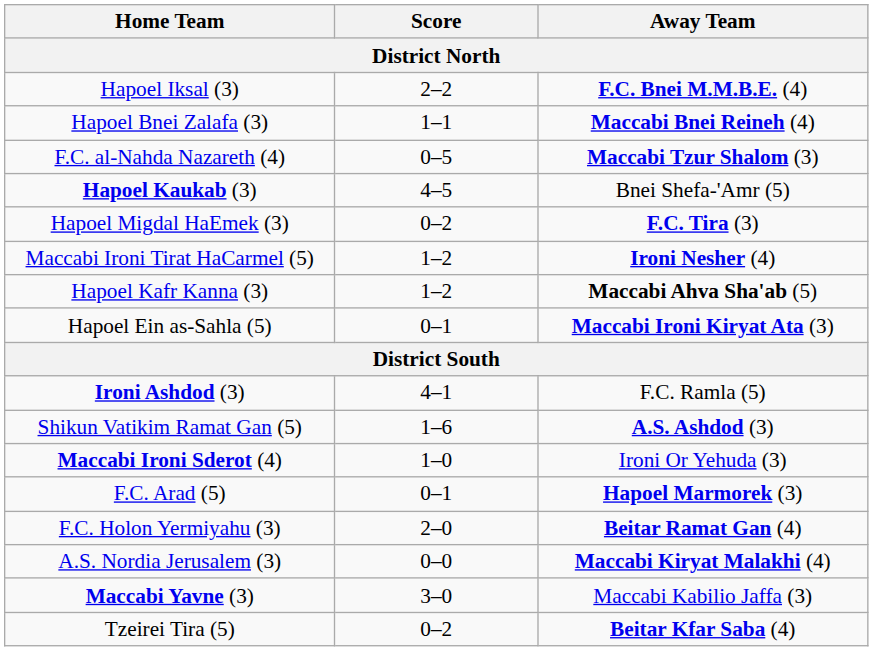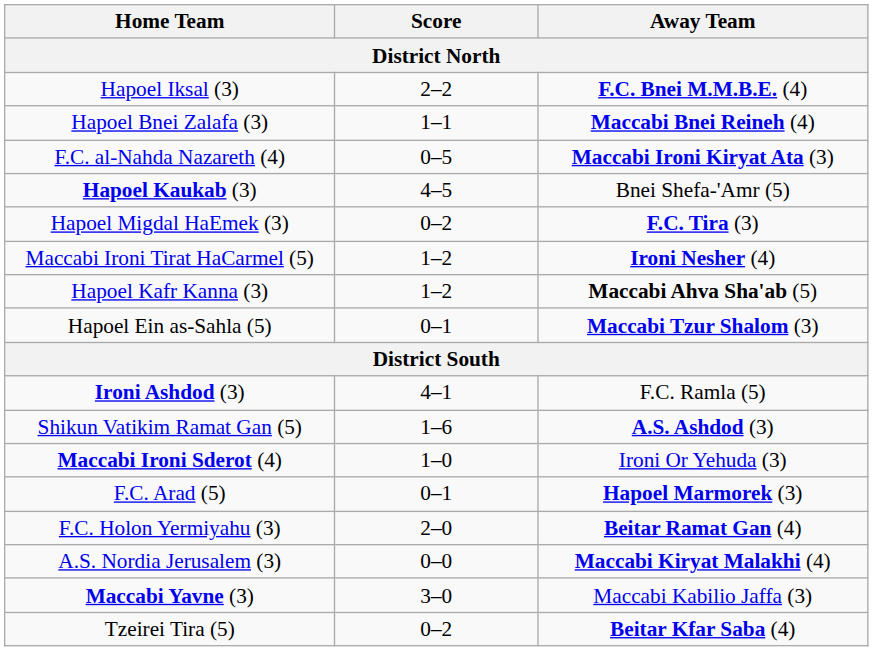F.C. al-Nahda Nazareth (4) | Away Team: Maccabi Tzur Shalom (3) -> Maccabi Ironi Kiryat Ata (3)
Hapoel Ein as-Sahla (5) | Away Team: Maccabi Ironi Kiryat Ata (3) -> Maccabi Tzur Shalom (3)
